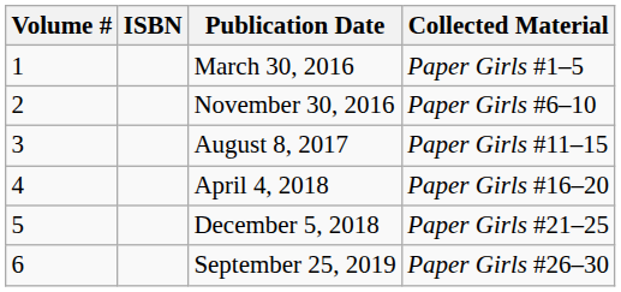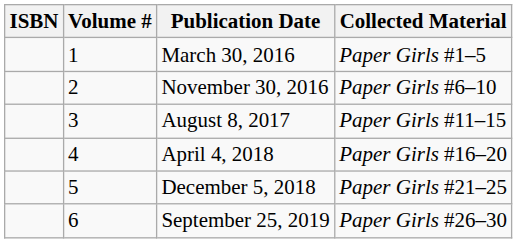columns swapped: Volume # <-> ISBN
